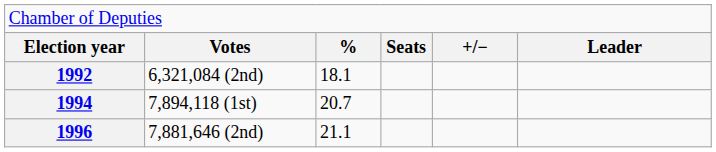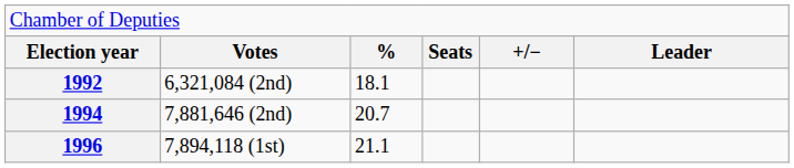1994 | column 2: 7,894,118 (1st) -> 7,881,646 (2nd)
1996 | column 2: 7,881,646 (2nd) -> 7,894,118 (1st)
